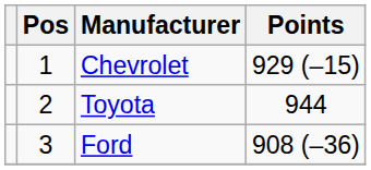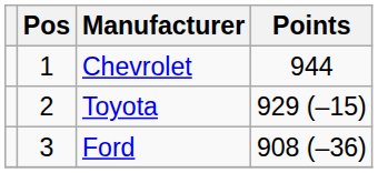Chevrolet | Points: 929 (–15) -> 944
Toyota | Points: 944 -> 929 (–15)
